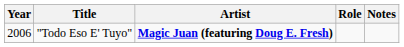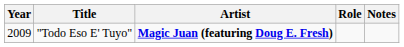"Todo Eso E' Tuyo" | Year: 2006 -> 2009
